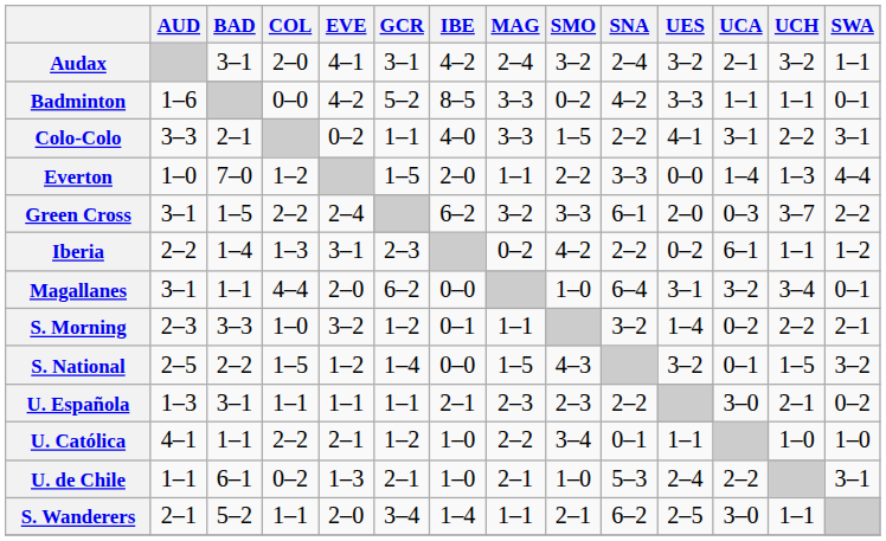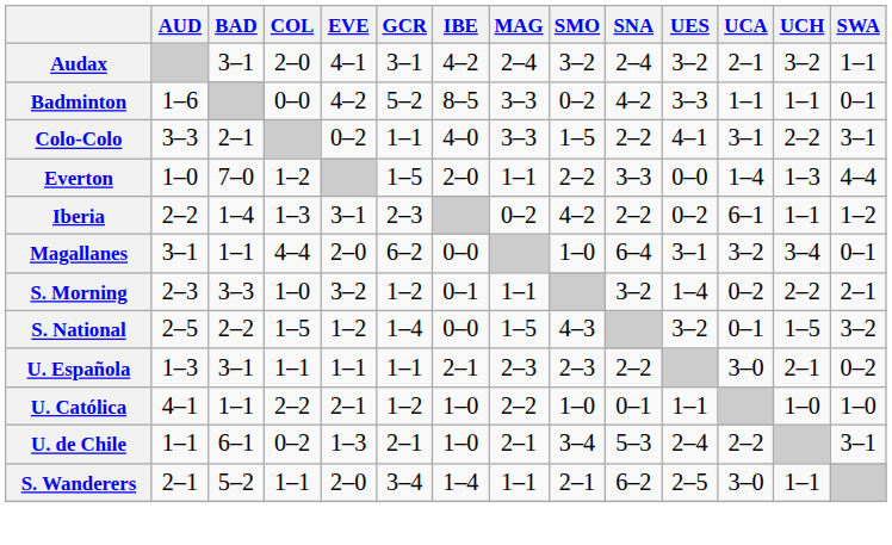- row: Green Cross | 3–1 | 1–5 | 2–2 | 2–4 | 6–2 | 3–2 | 3–3 | 6–1 | 2–0 | 0–3 | 3–7 | 2–2
U. Católica | SMO: 3–4 -> 1–0
U. de Chile | SMO: 1–0 -> 3–4
